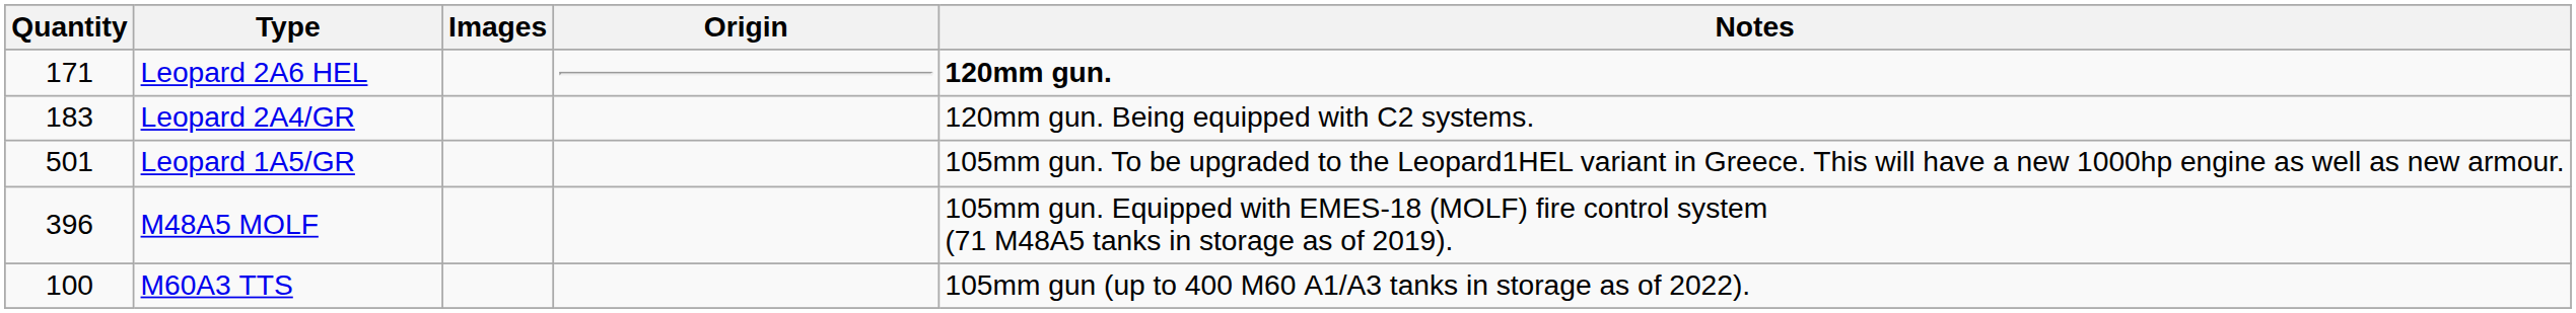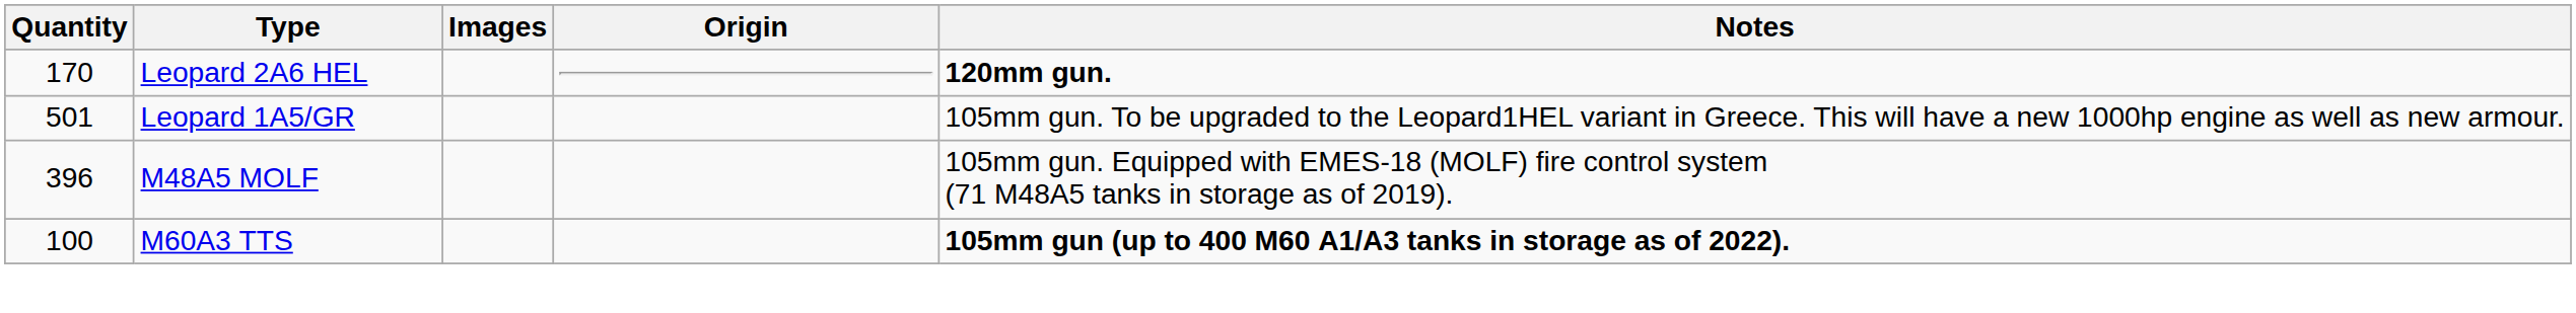Leopard 2A6 HEL | Quantity: 171 -> 170
- row: 183 | Leopard 2A4/GR | 120mm gun. Being equipped with C2 systems.
Μ60Α3 TTS | Notes: normal -> bold
